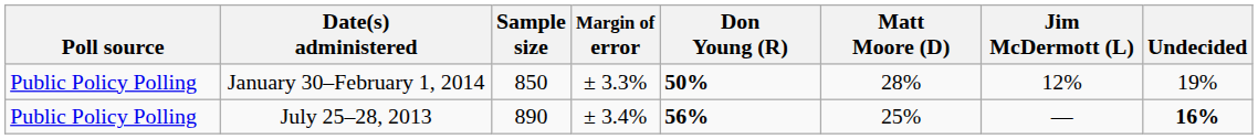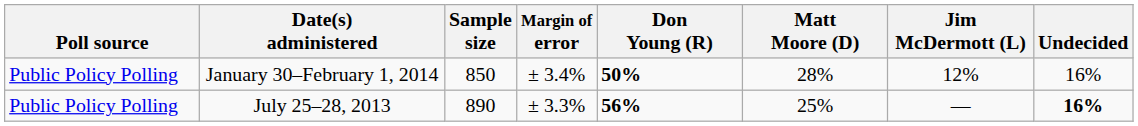January 30–February 1, 2014 | Margin of error: ± 3.3% -> ± 3.4%
January 30–February 1, 2014 | Undecided: 19% -> 16%
July 25–28, 2013 | Margin of error: ± 3.4% -> ± 3.3%
